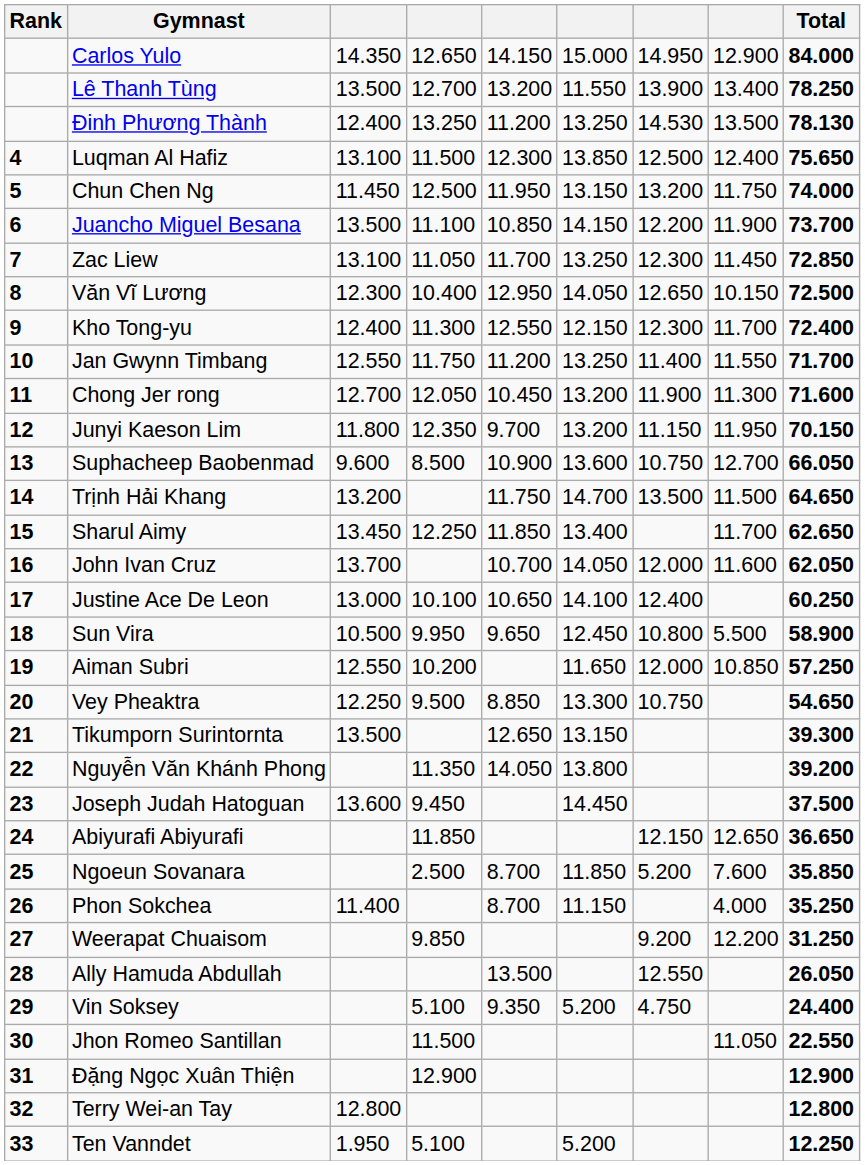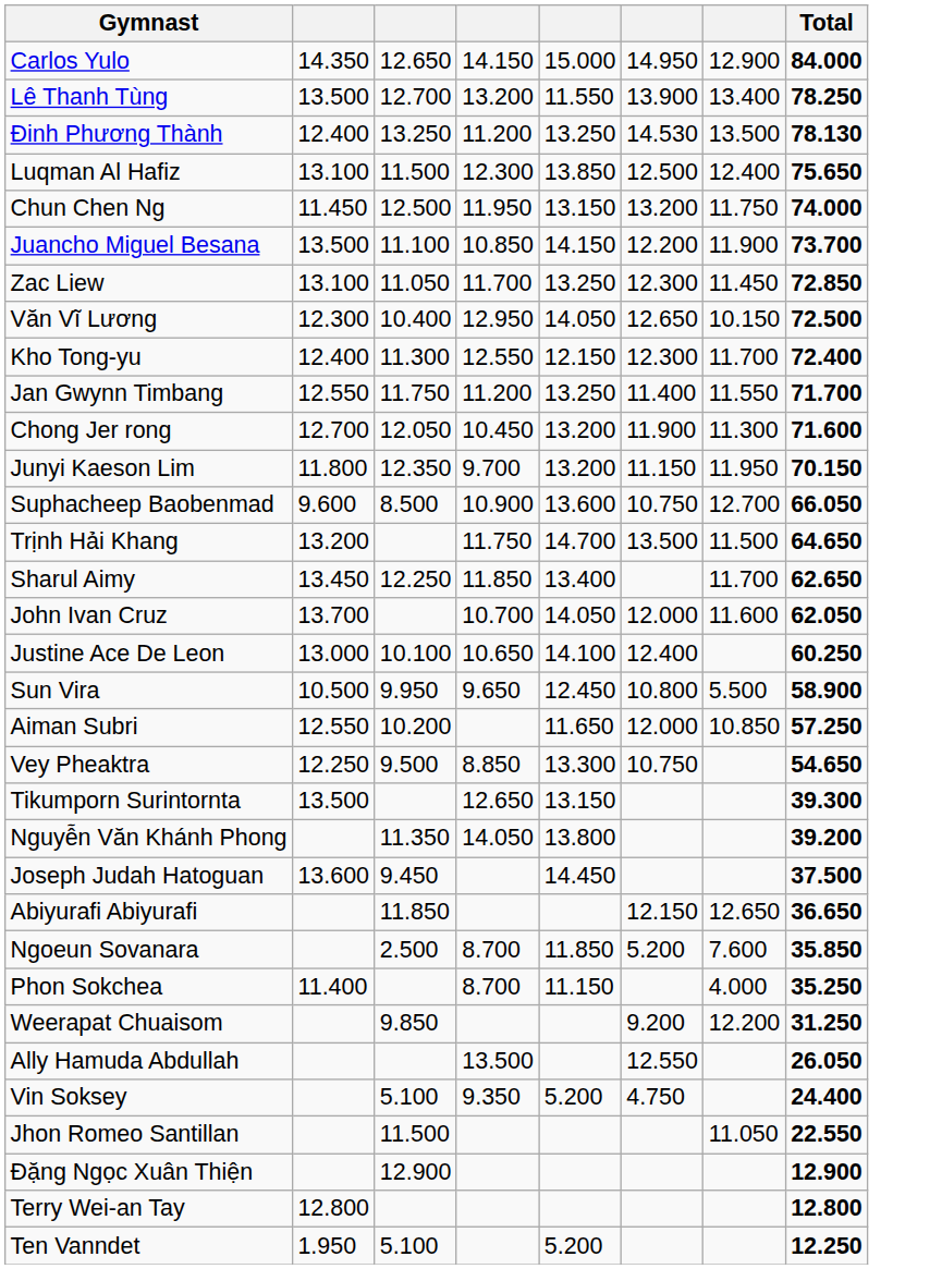- column: Rank | 4 | 5 | 6 | 7 | 8 | 9 | 10 | 11 | 12 | 13 | 14 | 15 | 16 | 17 | 18 | 19 | 20 | 21 | 22 | 23 | 24 | 25 | 26 | 27 | 28 | 29 | 30 | 31 | 32 | 33
